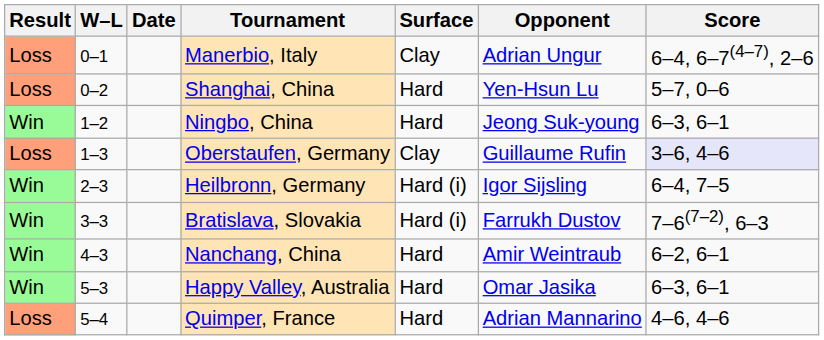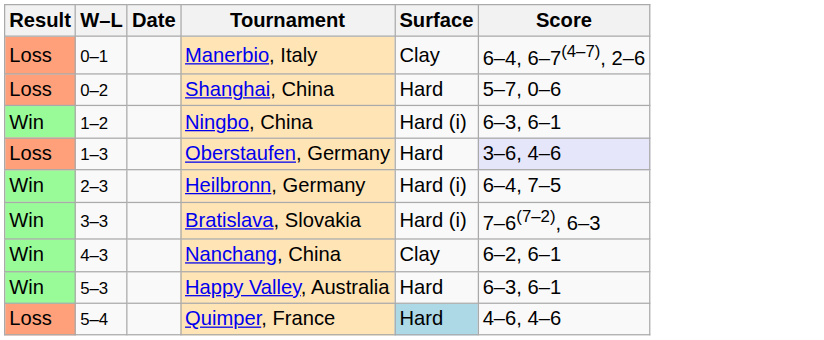- column: Opponent | Adrian Ungur | Yen-Hsun Lu | Jeong Suk-young | Guillaume Rufin | Igor Sijsling | Farrukh Dustov | Amir Weintraub | Omar Jasika | Adrian Mannarino
Ningbo, China | Surface: Hard -> Hard (i)
Oberstaufen, Germany | Surface: Clay -> Hard
Nanchang, China | Surface: Hard -> Clay
Quimper, France | Surface: no background -> lightblue background
